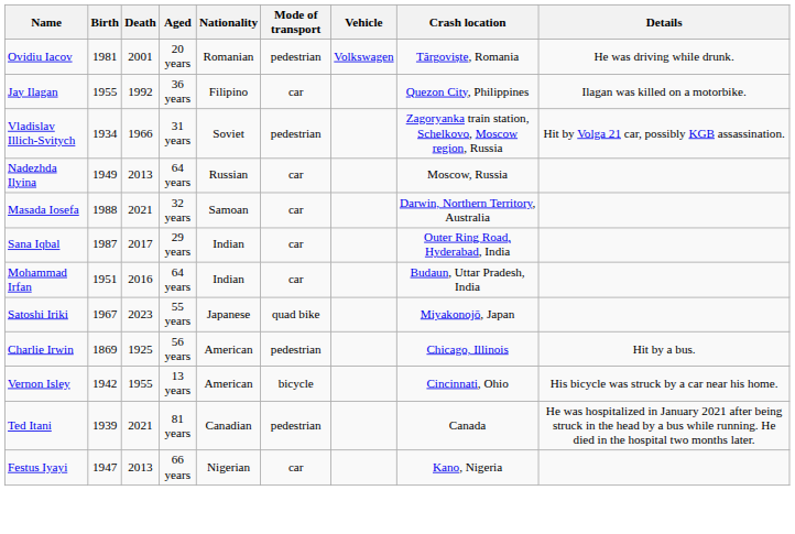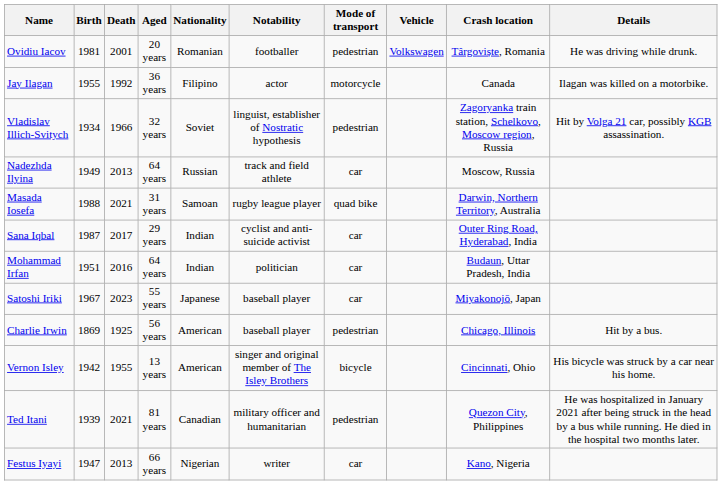+ column: Notability | footballer | actor | linguist, establisher of Nostratic hypothesis | track and field athlete | rugby league player | cyclist and anti-suicide activist | politician | baseball player | baseball player | singer and original member of The Isley Brothers | military officer and humanitarian | writer
Jay Ilagan | Mode of transport: car -> motorcycle
Jay Ilagan | Crash location: Quezon City, Philippines -> Canada
Vladislav Illich-Svitych | Aged: 31 years -> 32 years
Masada Iosefa | Aged: 32 years -> 31 years
Masada Iosefa | Mode of transport: car -> quad bike
Satoshi Iriki | Mode of transport: quad bike -> car
Ted Itani | Crash location: Canada -> Quezon City, Philippines
